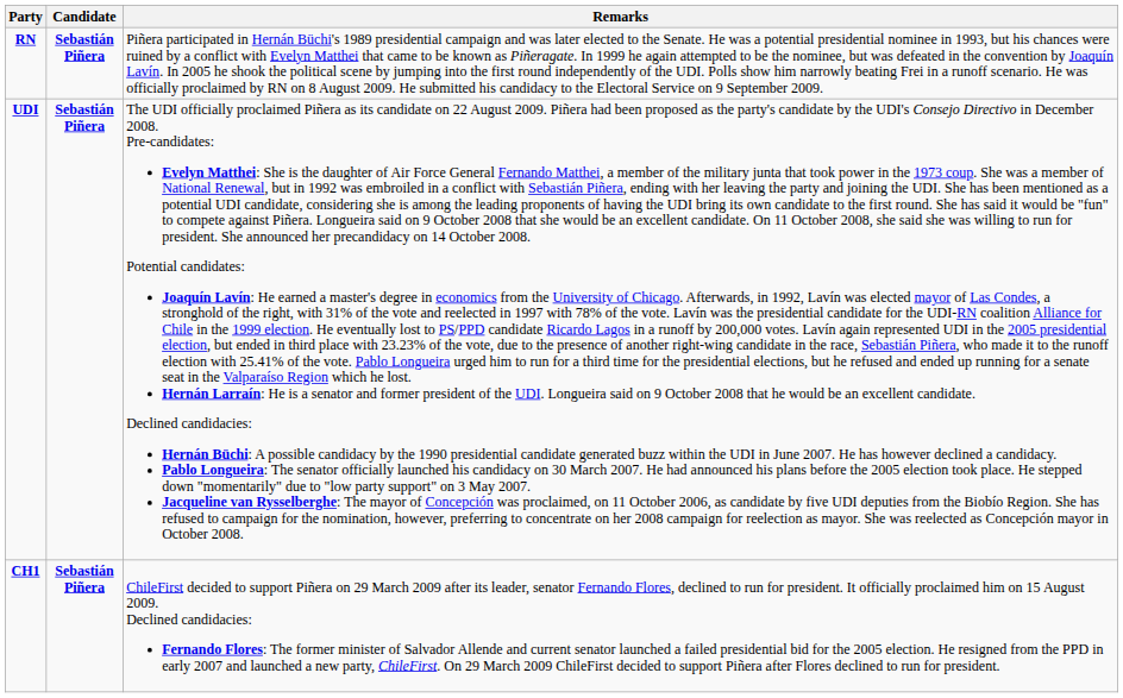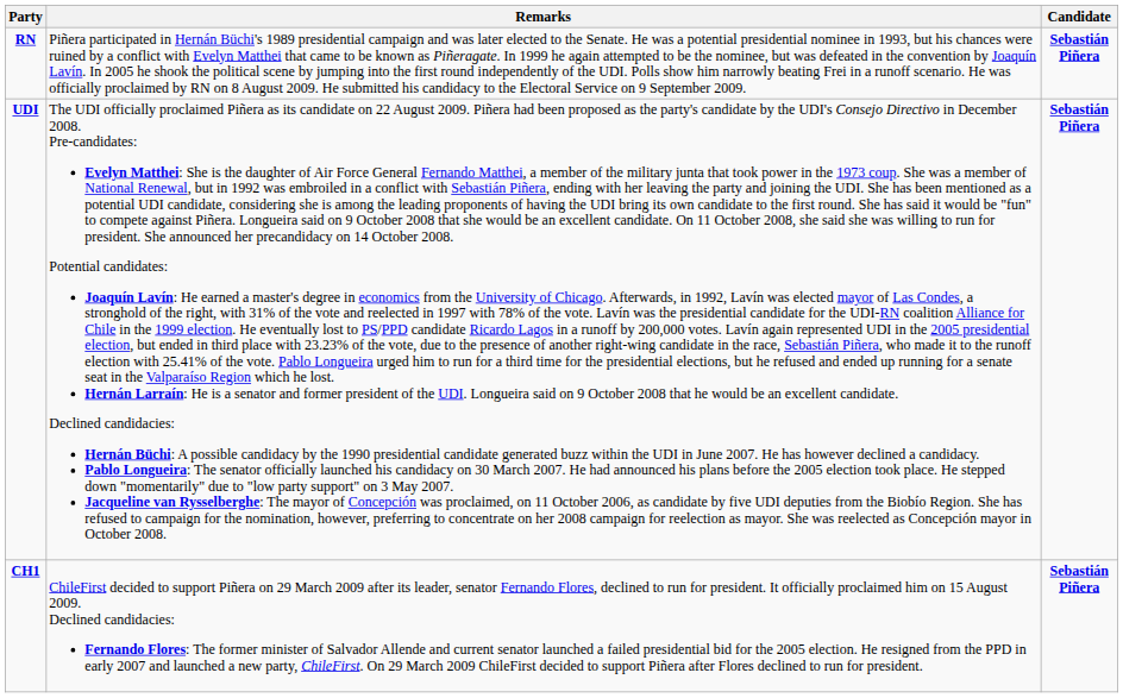columns swapped: Candidate <-> Remarks
